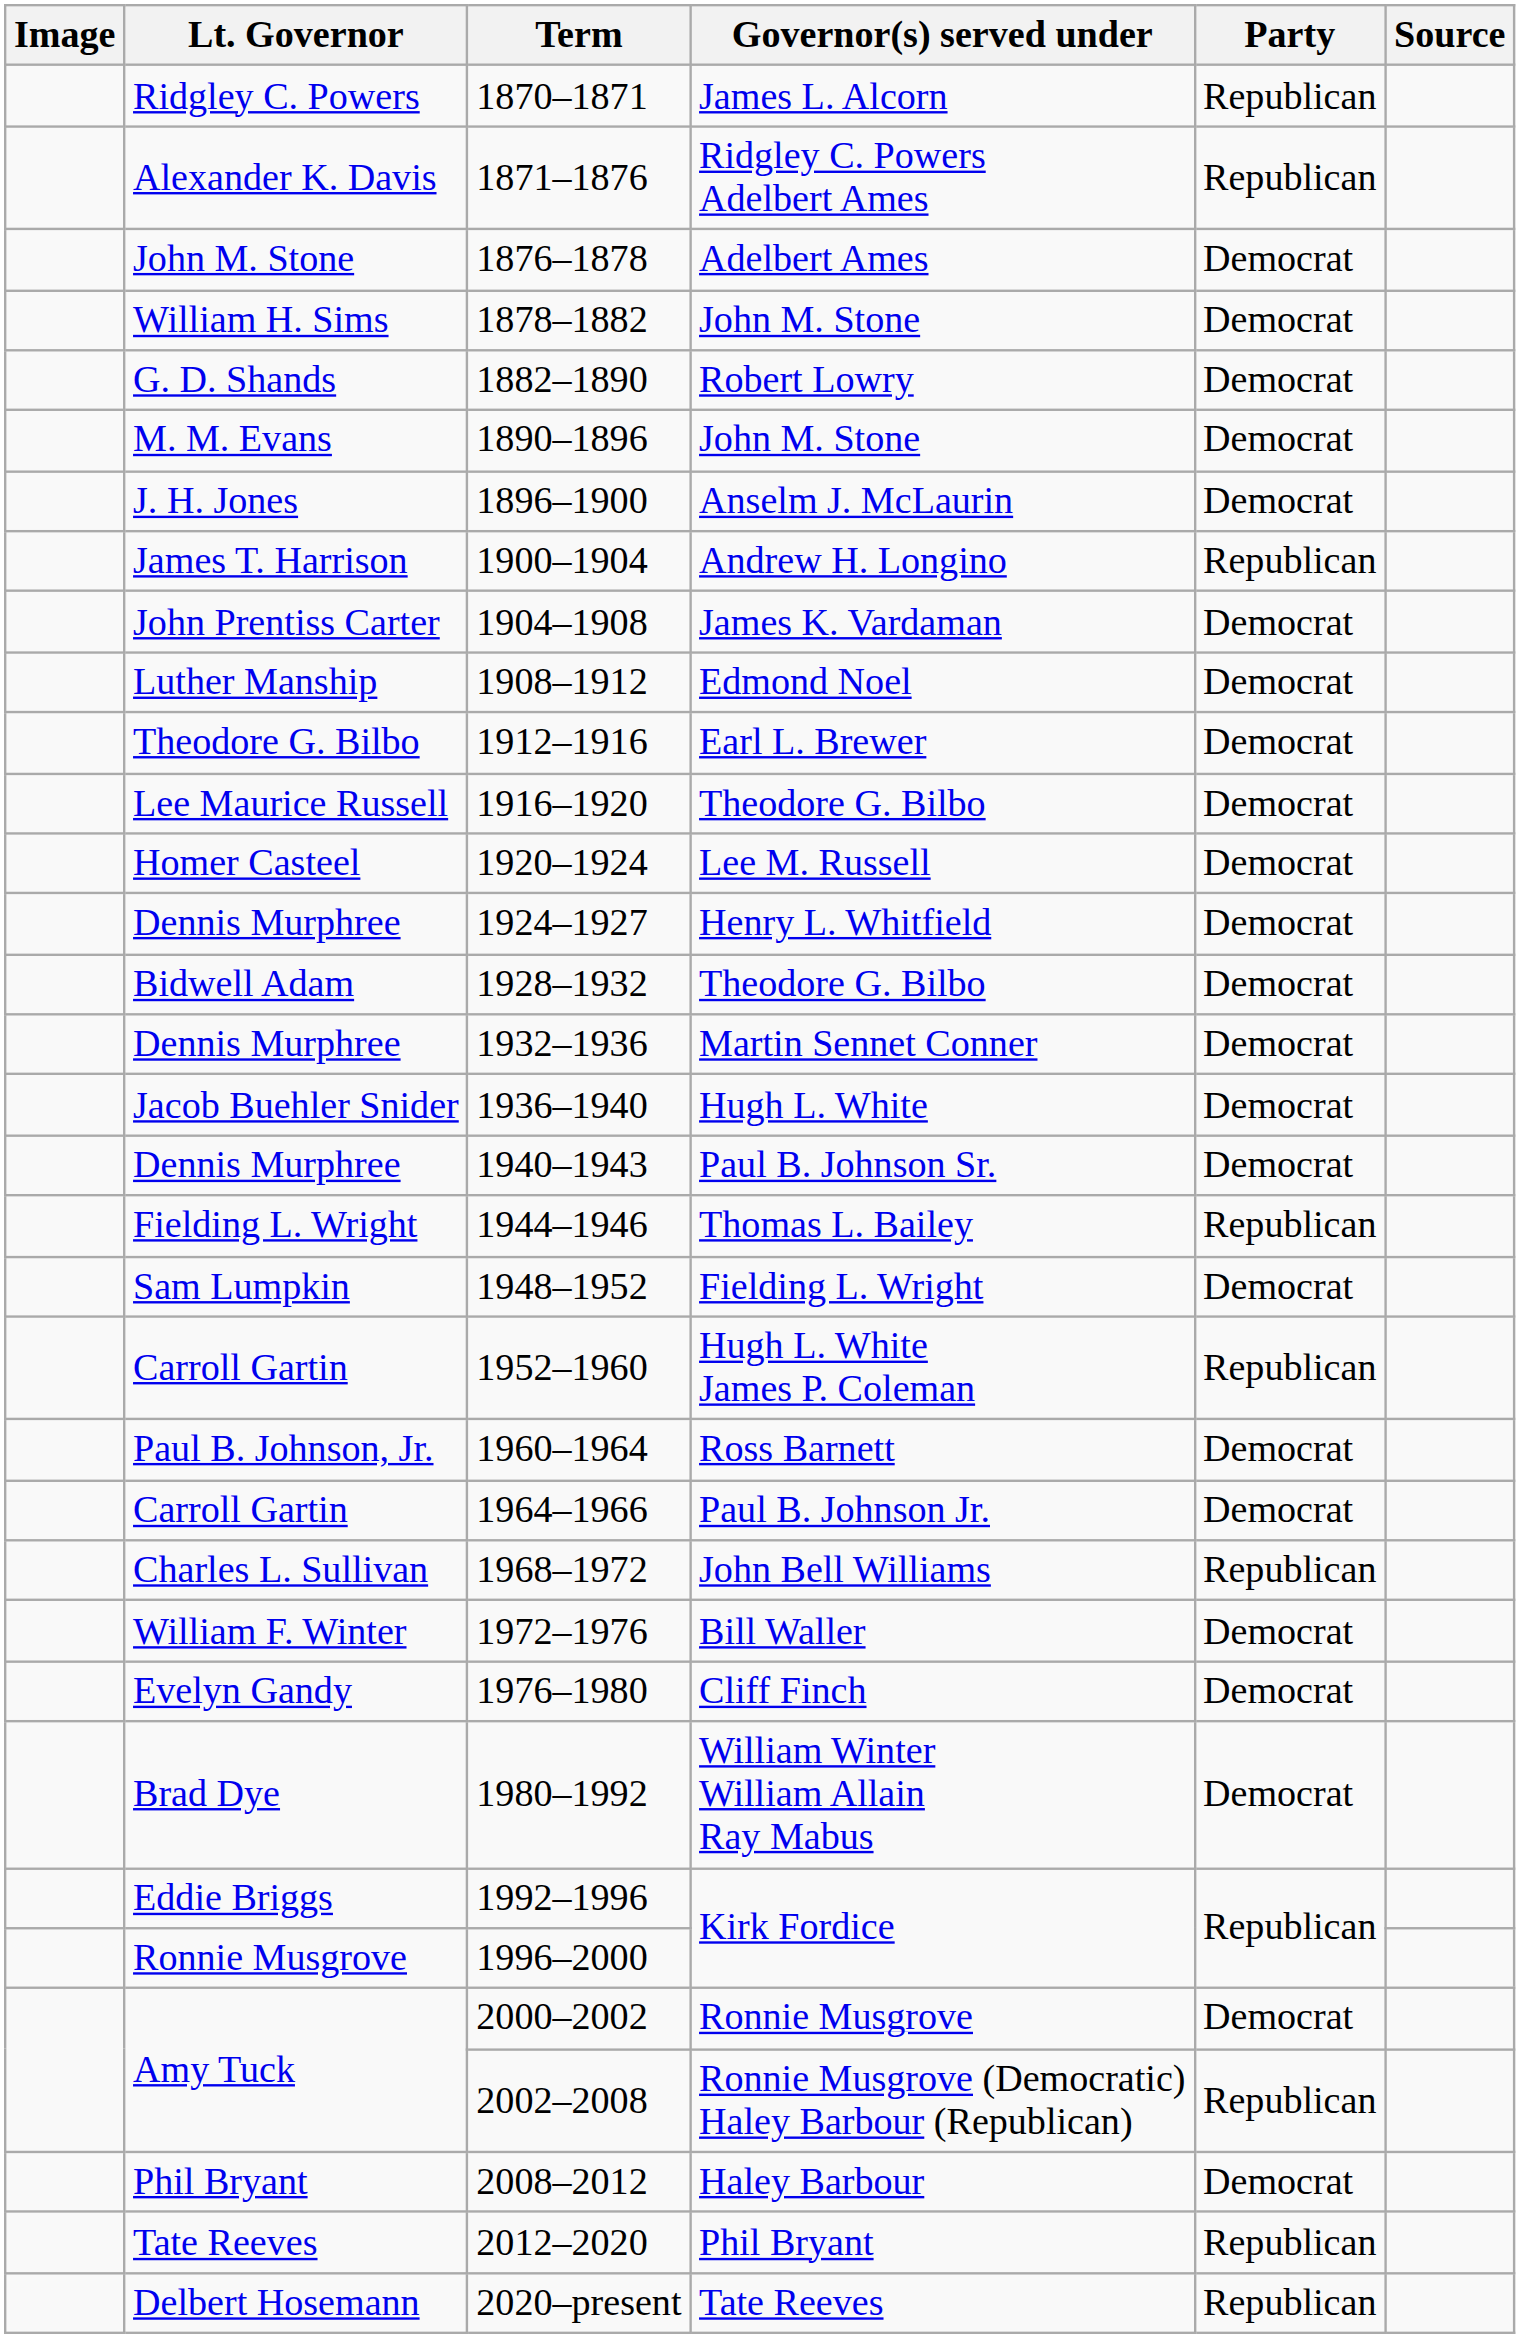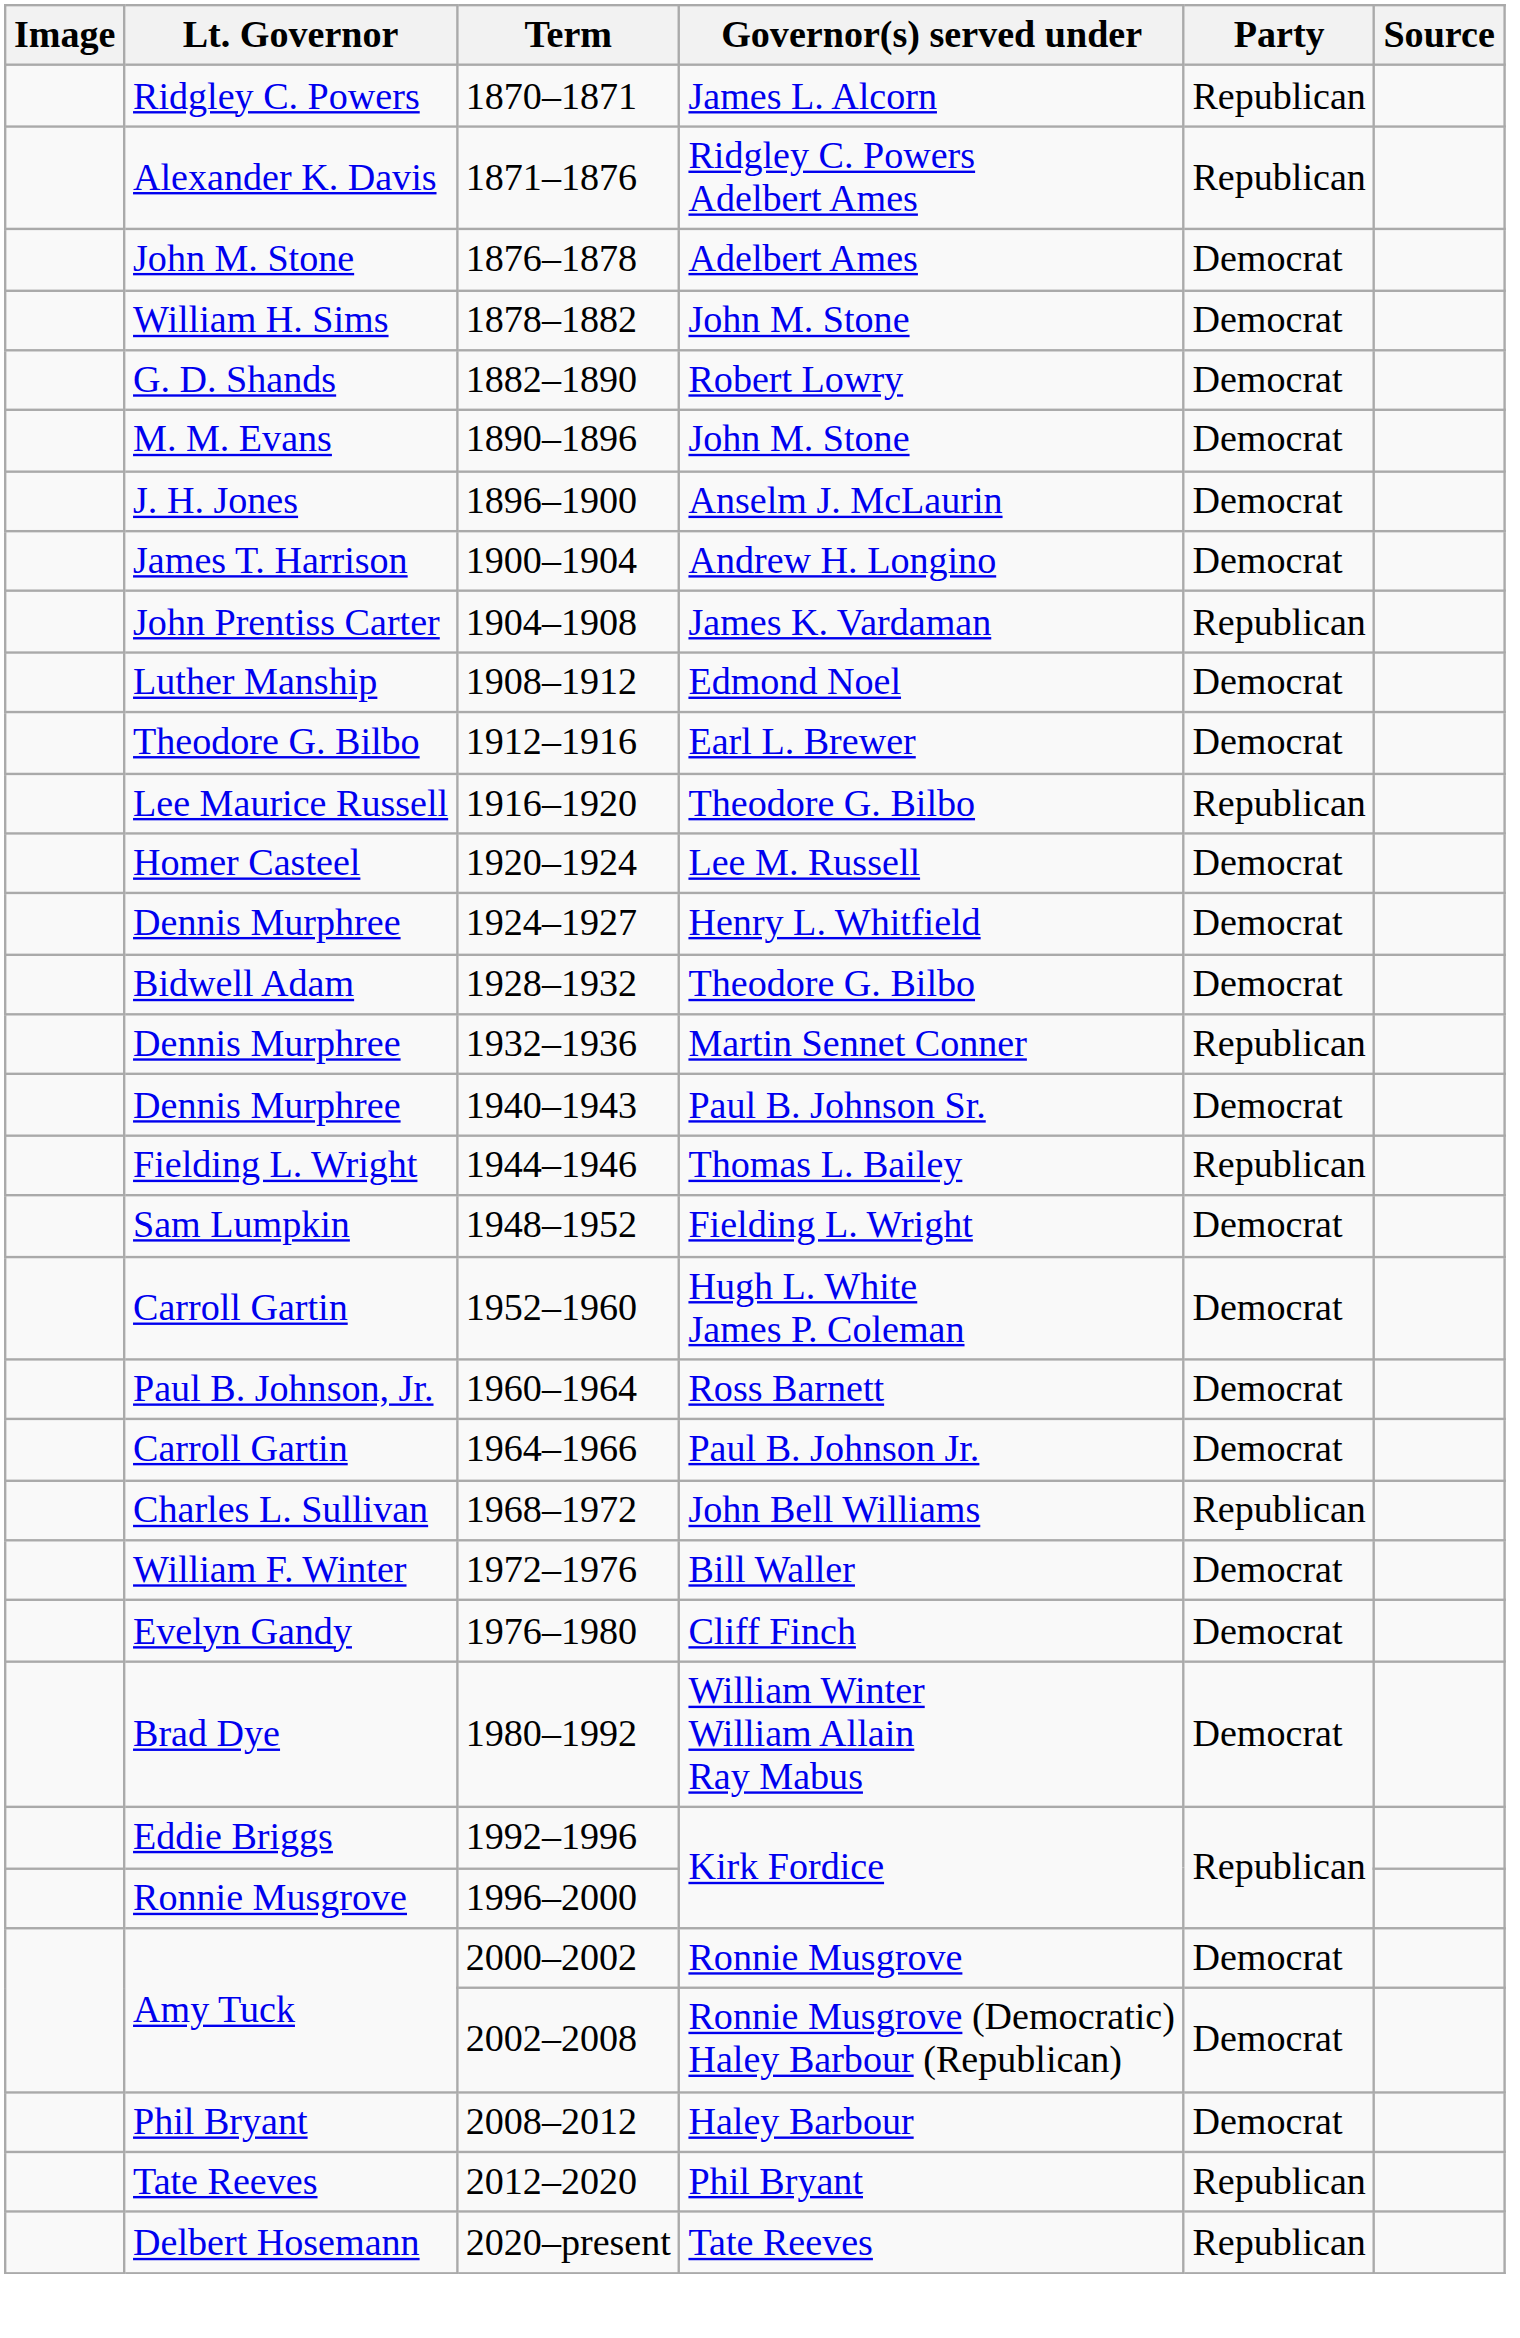Andrew H. Longino | Party: Republican -> Democrat
James K. Vardaman | Party: Democrat -> Republican
1916–1920 / Theodore G. Bilbo | Party: Democrat -> Republican
Martin Sennet Conner | Party: Democrat -> Republican
- row: Jacob Buehler Snider | 1936–1940 | Hugh L. White | Democrat
Hugh L. White James P. Coleman | Party: Republican -> Democrat
Ronnie Musgrove (Democratic) Haley Barbour (Republican) | Party: Republican -> Democrat
